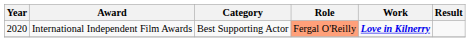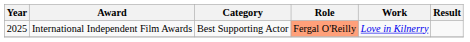International Independent Film Awards | Year: 2020 -> 2025
International Independent Film Awards | Work: bold -> normal
